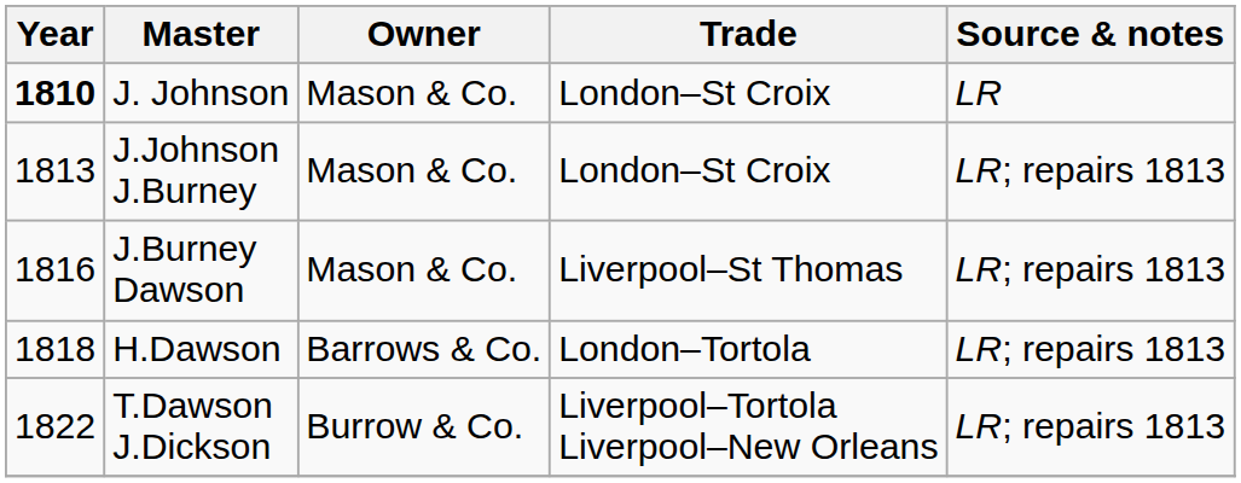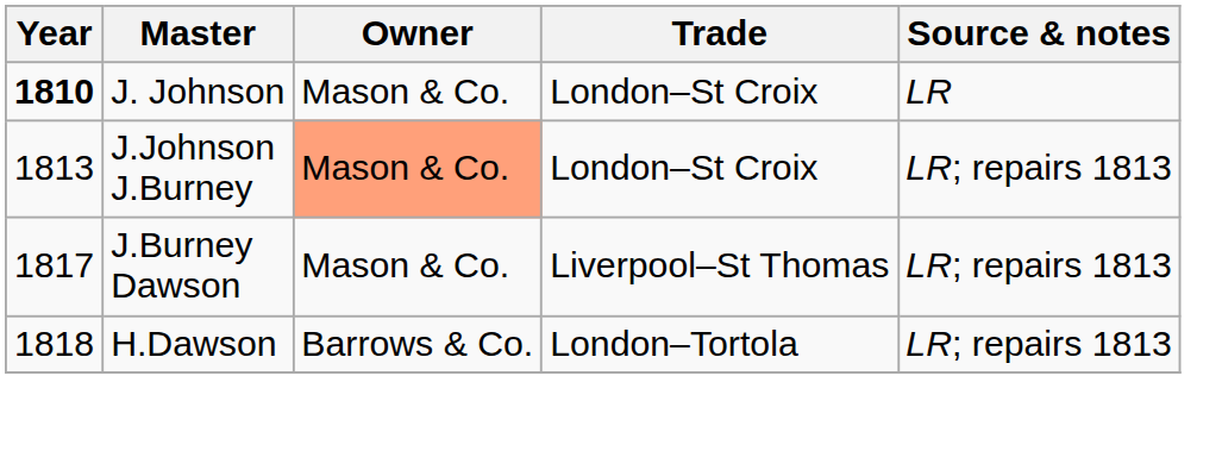J.Johnson J.Burney | Owner: no background -> lightsalmon background
J.Burney Dawson | Year: 1816 -> 1817
- row: 1822 | T.Dawson J.Dickson | Burrow & Co. | Liverpool–Tortola Liverpool–New Orleans | LR; repairs 1813
